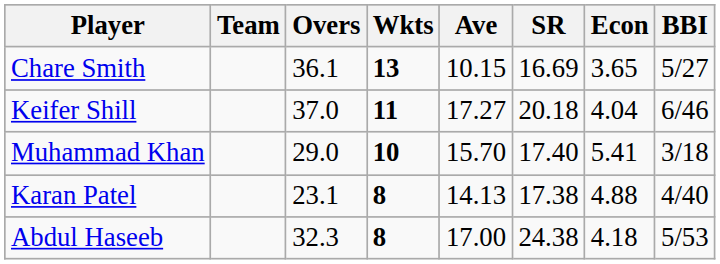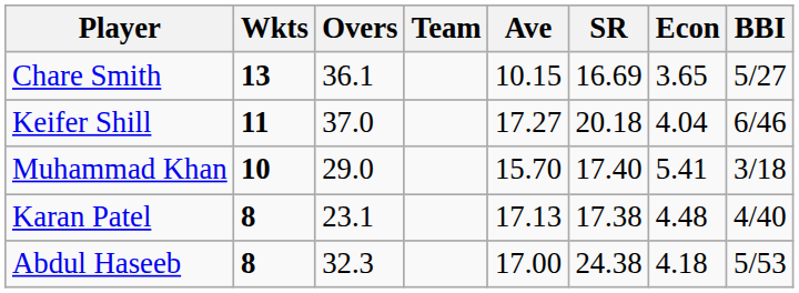columns swapped: Team <-> Wkts
Karan Patel | Ave: 14.13 -> 17.13
Karan Patel | Econ: 4.88 -> 4.48
